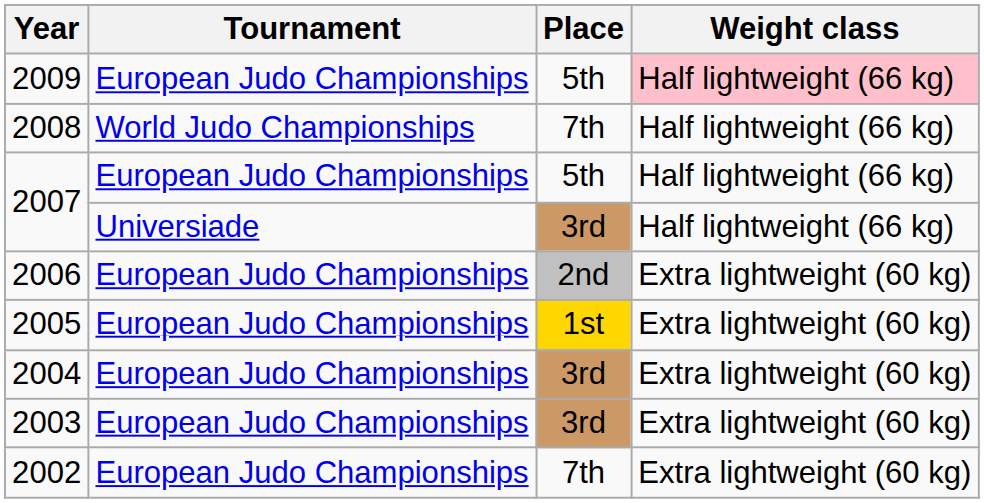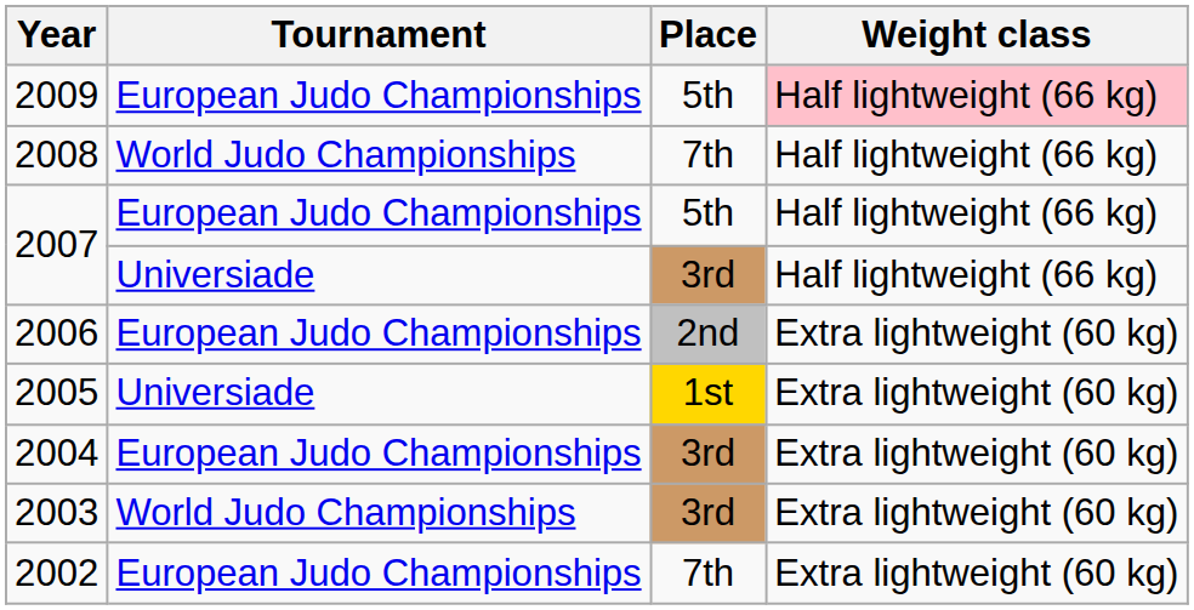2005 | Tournament: European Judo Championships -> Universiade
2003 | Tournament: European Judo Championships -> World Judo Championships
